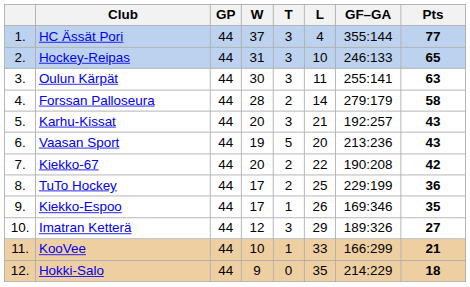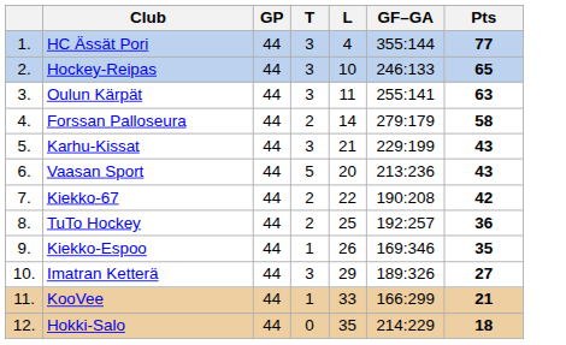- column: W | 37 | 31 | 30 | 28 | 20 | 19 | 20 | 17 | 17 | 12 | 10 | 9
Karhu-Kissat | GF–GA: 192:257 -> 229:199
TuTo Hockey | GF–GA: 229:199 -> 192:257
